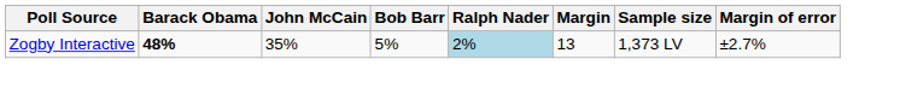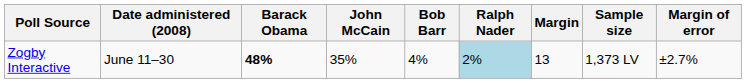+ column: Date administered (2008) | June 11–30
Zogby Interactive | Bob Barr: 5% -> 4%
